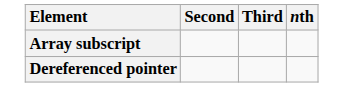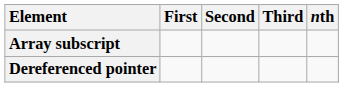+ column: First
